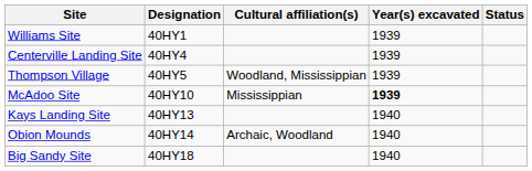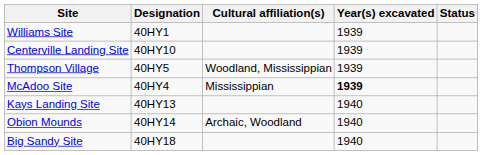Centerville Landing Site | Designation: 40HY4 -> 40HY10
McAdoo Site | Designation: 40HY10 -> 40HY4
